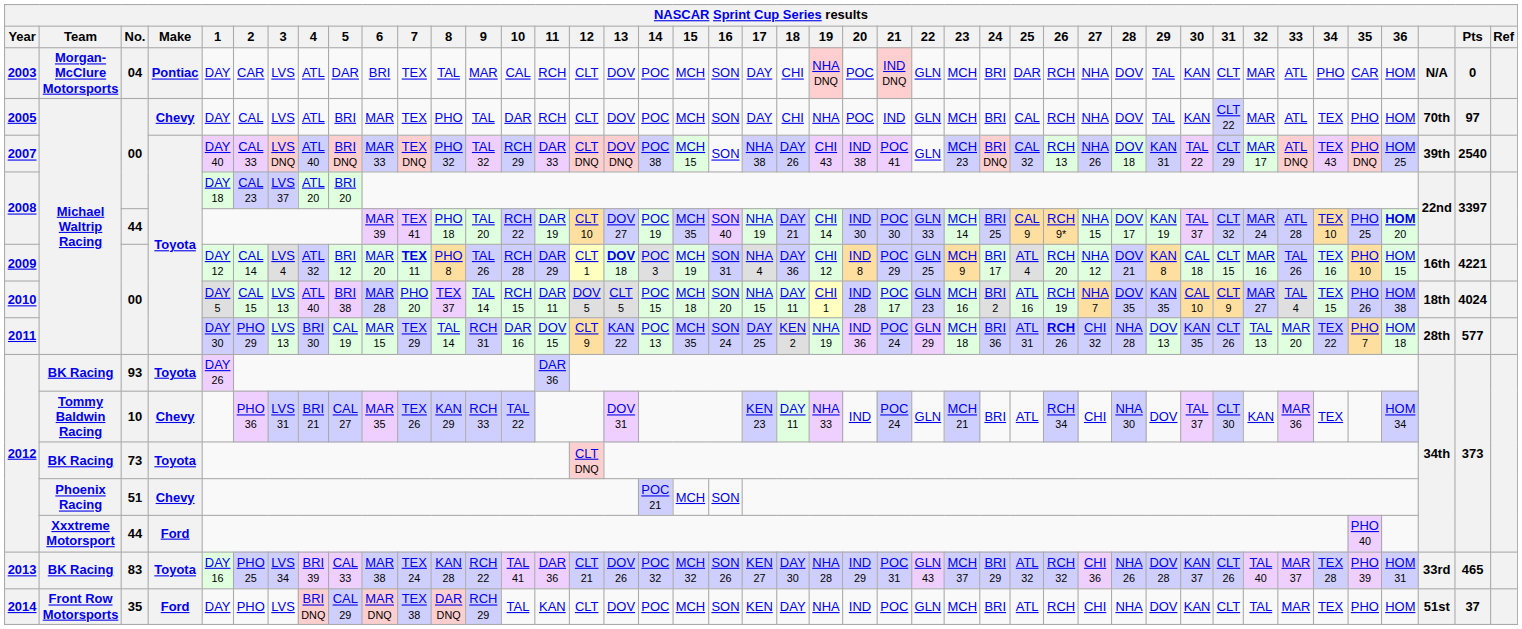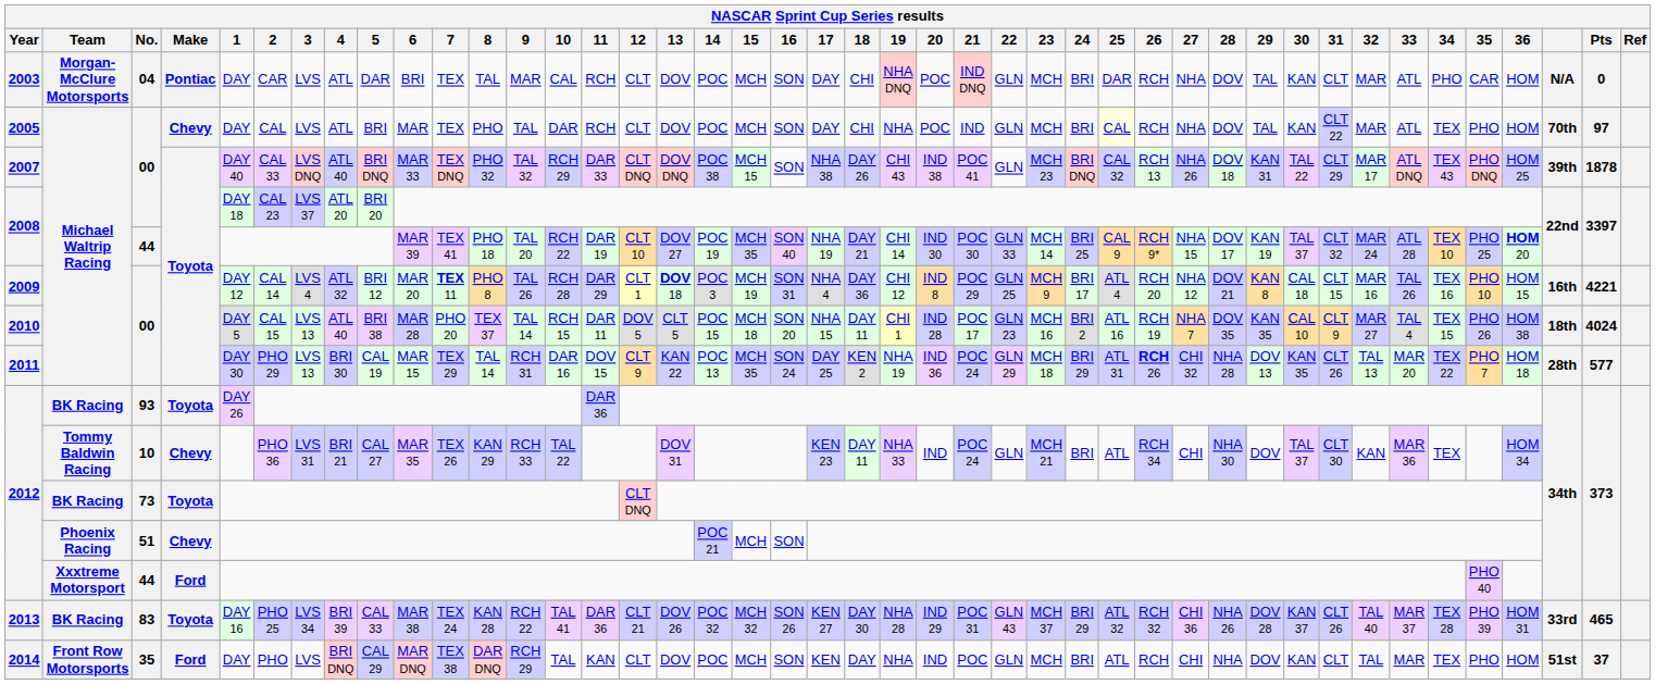2005 | 25: no background -> lightyellow background
2007 | Pts: 2540 -> 1878
2011 | 24: BRI 36 -> BRI 29
